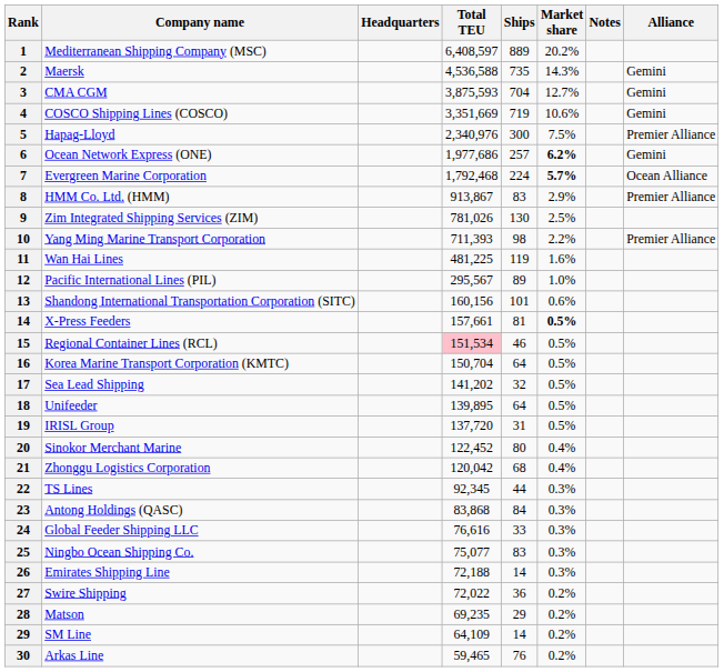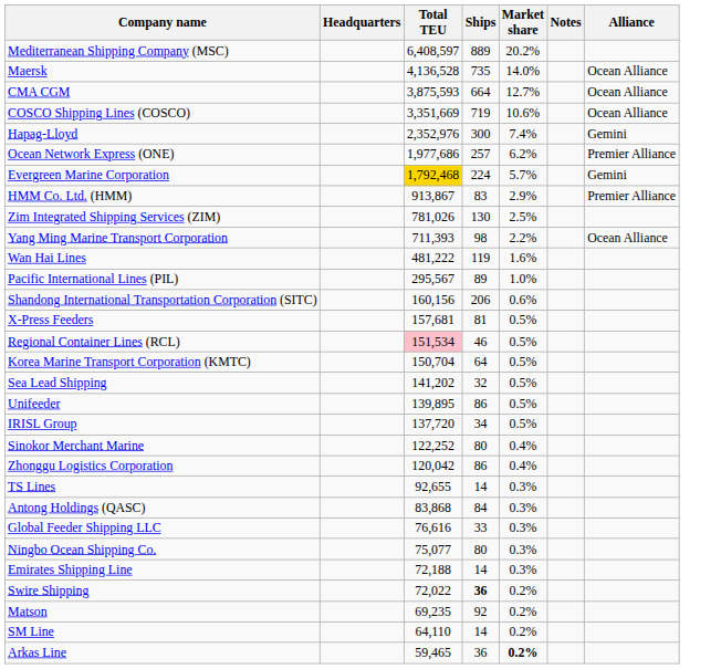- column: Rank | 1 | 2 | 3 | 4 | 5 | 6 | 7 | 8 | 9 | 10 | 11 | 12 | 13 | 14 | 15 | 16 | 17 | 18 | 19 | 20 | 21 | 22 | 23 | 24 | 25 | 26 | 27 | 28 | 29 | 30
Maersk | Total TEU: 4,536,588 -> 4,136,528
Maersk | Market share: 14.3% -> 14.0%
Maersk | Alliance: Gemini -> Ocean Alliance
CMA CGM | Ships: 704 -> 664
CMA CGM | Alliance: Gemini -> Ocean Alliance
COSCO Shipping Lines (COSCO) | Alliance: Gemini -> Ocean Alliance
Hapag-Lloyd | Total TEU: 2,340,976 -> 2,352,976
Hapag-Lloyd | Market share: 7.5% -> 7.4%
Hapag-Lloyd | Alliance: Premier Alliance -> Gemini
Ocean Network Express (ONE) | Market share: bold -> normal
Ocean Network Express (ONE) | Alliance: Gemini -> Premier Alliance
Evergreen Marine Corporation | Total TEU: no background -> gold background
Evergreen Marine Corporation | Market share: bold -> normal
Evergreen Marine Corporation | Alliance: Ocean Alliance -> Gemini
Yang Ming Marine Transport Corporation | Alliance: Premier Alliance -> Ocean Alliance
Wan Hai Lines | Total TEU: 481,225 -> 481,222
Shandong International Transportation Corporation (SITC) | Ships: 101 -> 206
X-Press Feeders | Total TEU: 157,661 -> 157,681
X-Press Feeders | Market share: bold -> normal
Unifeeder | Ships: 64 -> 86
IRISL Group | Ships: 31 -> 34
Sinokor Merchant Marine | Total TEU: 122,452 -> 122,252
Zhonggu Logistics Corporation | Ships: 68 -> 86
TS Lines | Total TEU: 92,345 -> 92,655
TS Lines | Ships: 44 -> 14
Ningbo Ocean Shipping Co. | Ships: 83 -> 80
Swire Shipping | Ships: normal -> bold
Matson | Ships: 29 -> 92
SM Line | Total TEU: 64,109 -> 64,110
Arkas Line | Ships: 76 -> 36
Arkas Line | Market share: normal -> bold
